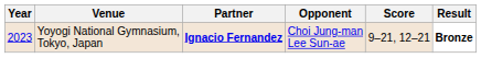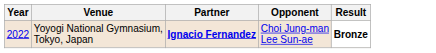- column: Score | 9–21, 12–21
Yoyogi National Gymnasium, Tokyo, Japan | Year: 2023 -> 2022
